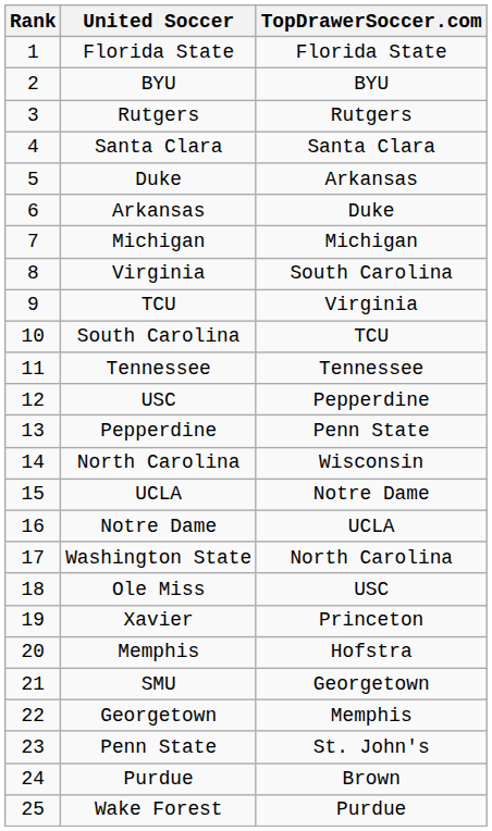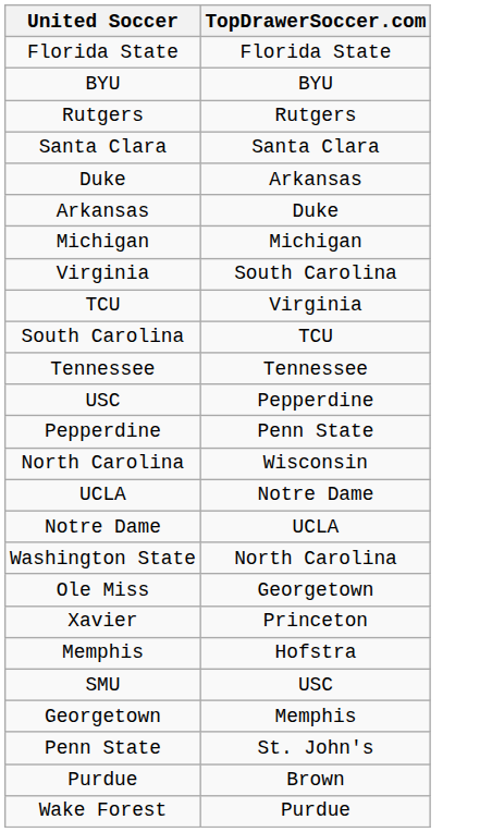- column: Rank | 1 | 2 | 3 | 4 | 5 | 6 | 7 | 8 | 9 | 10 | 11 | 12 | 13 | 14 | 15 | 16 | 17 | 18 | 19 | 20 | 21 | 22 | 23 | 24 | 25
Ole Miss | TopDrawerSoccer.com: USC -> Georgetown
SMU | TopDrawerSoccer.com: Georgetown -> USC
